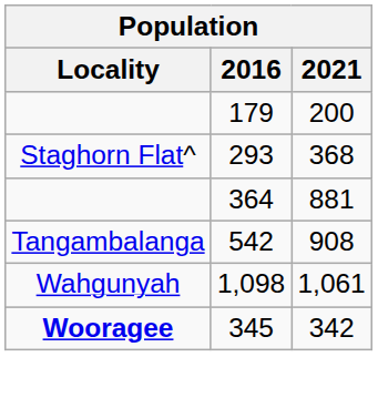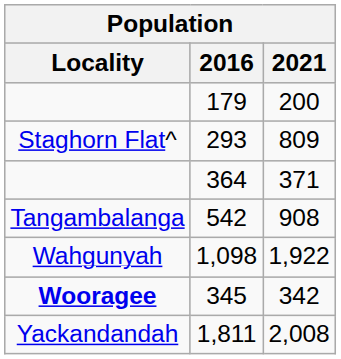293 | 2021: 368 -> 809
364 | 2021: 881 -> 371
1,098 | 2021: 1,061 -> 1,922
+ row: Yackandandah | 1,811 | 2,008
